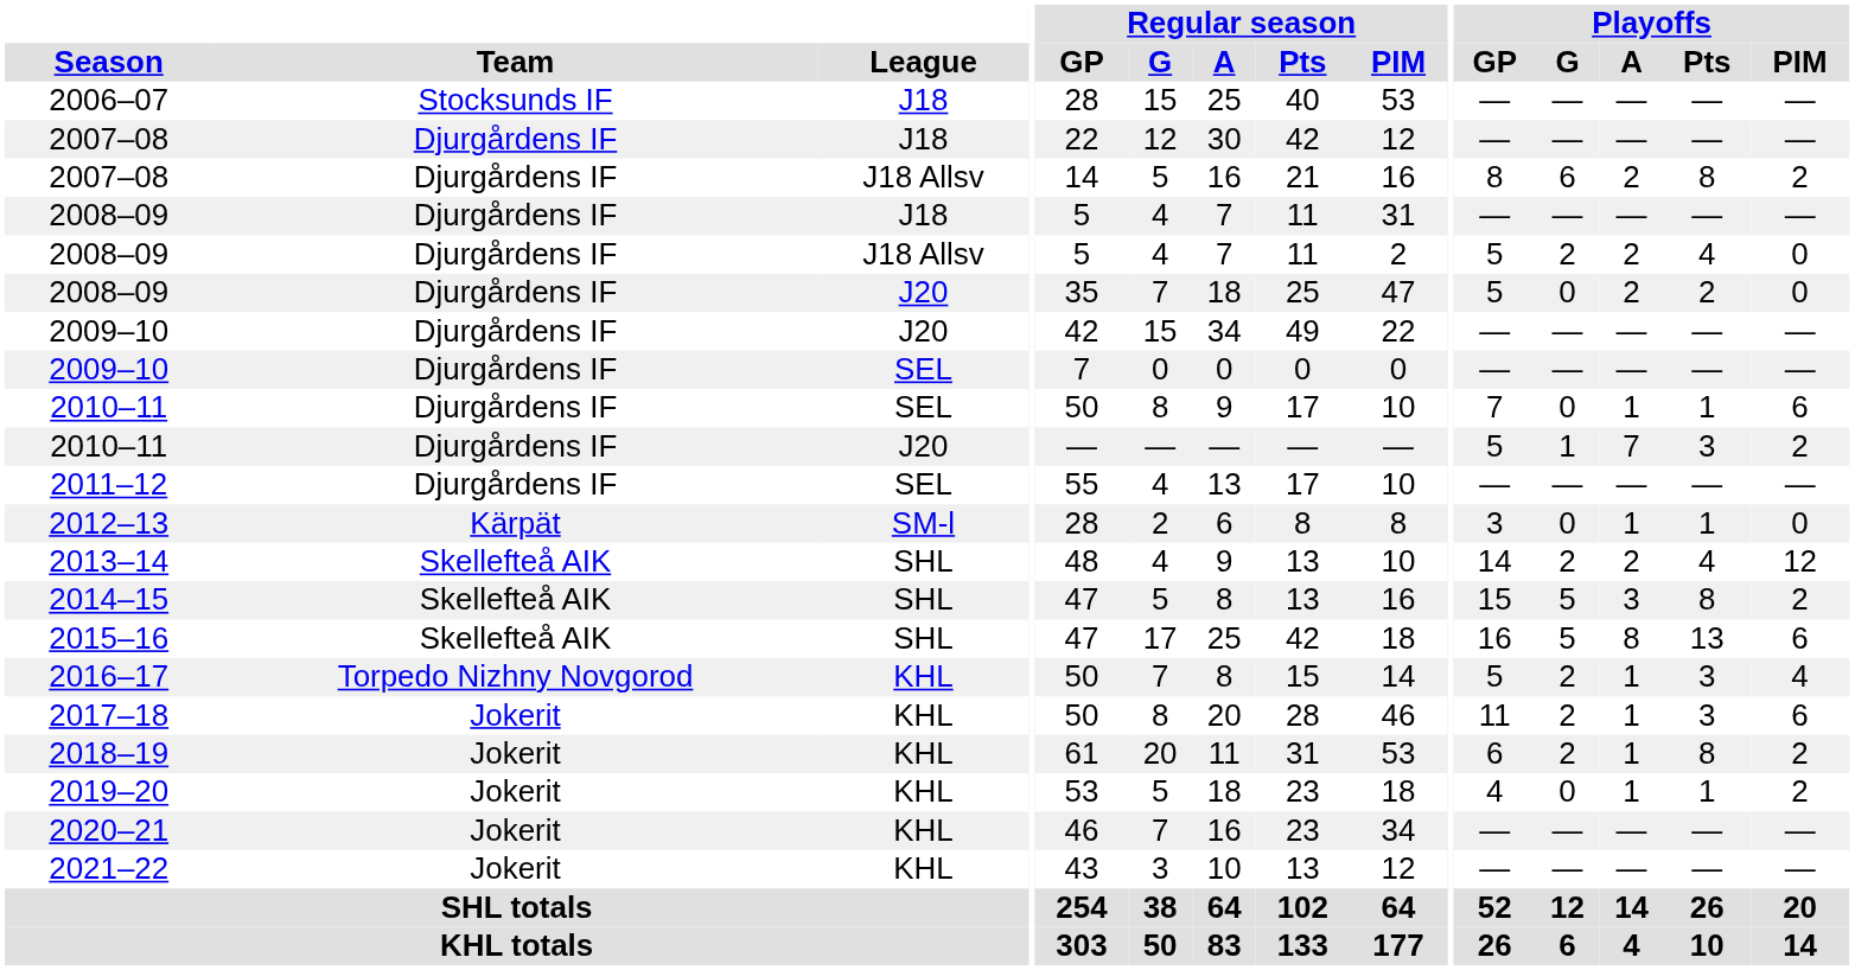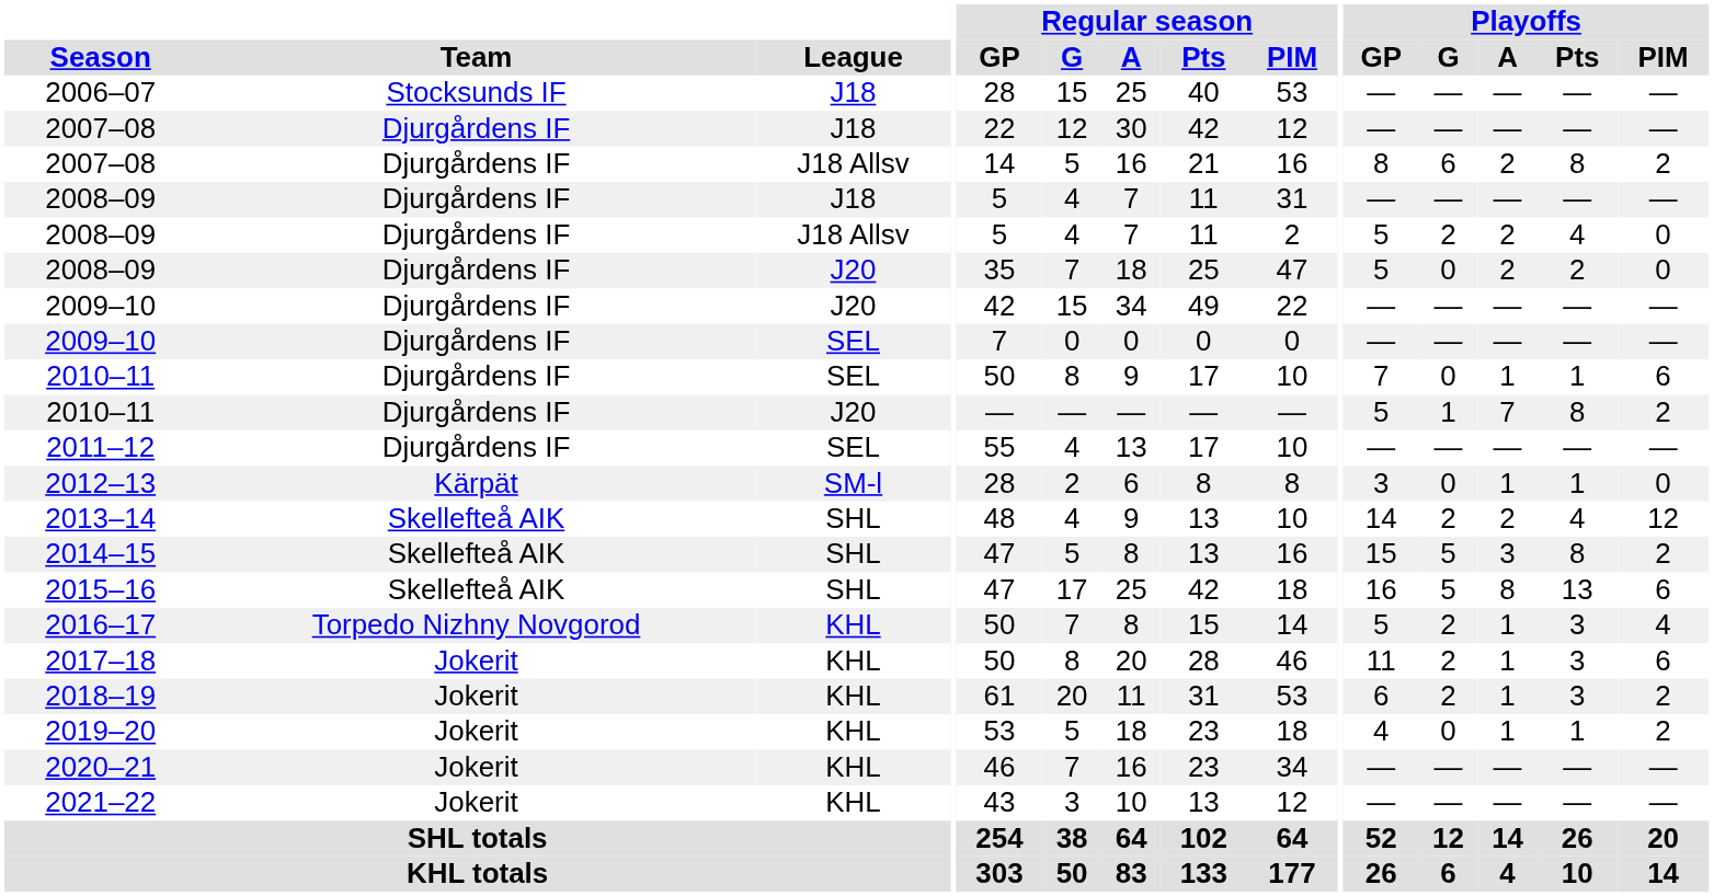2010–11 / J20 | Playoffs / Pts: 3 -> 8
2018–19 | Playoffs / Pts: 8 -> 3
